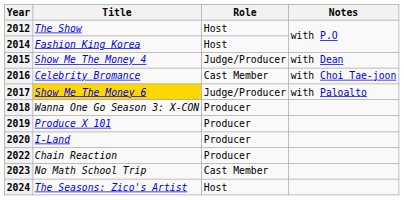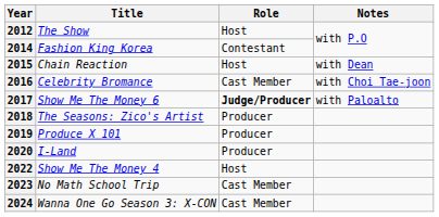2014 | Role: Host -> Contestant
2015 | Title: Show Me The Money 4 -> Chain Reaction
2015 | Role: Judge/Producer -> Host
2017 | Title: gold background -> no background
2017 | Role: normal -> bold
2018 | Title: Wanna One Go Season 3: X-CON -> The Seasons: Zico's Artist
2022 | Title: Chain Reaction -> Show Me The Money 4
2022 | Role: Producer -> Host
2024 | Title: The Seasons: Zico's Artist -> Wanna One Go Season 3: X-CON
2024 | Role: Host -> Cast Member
